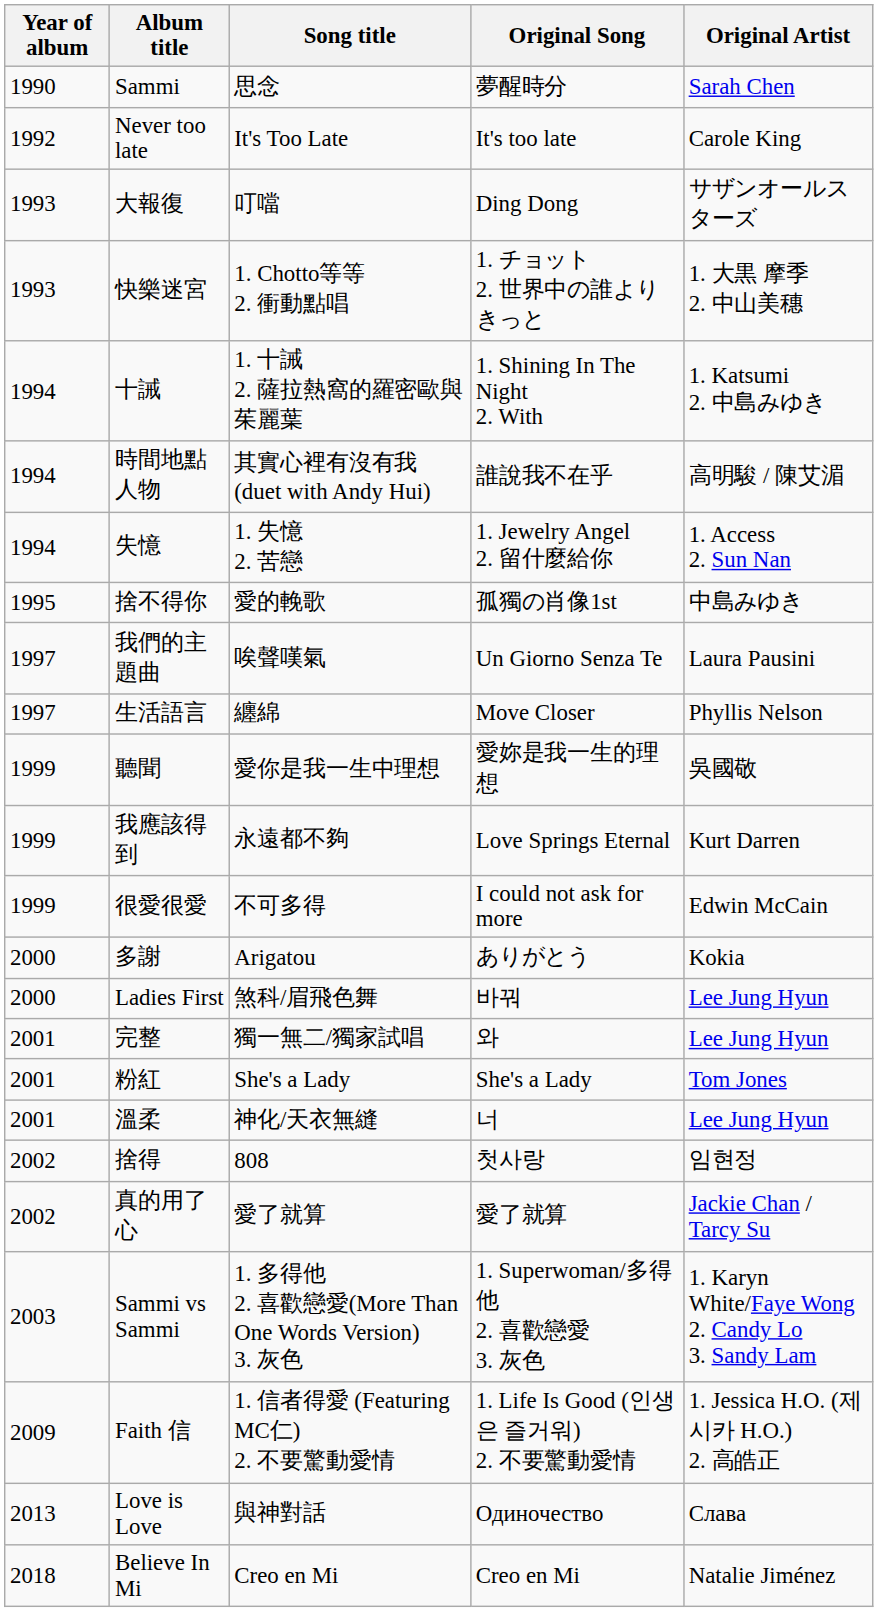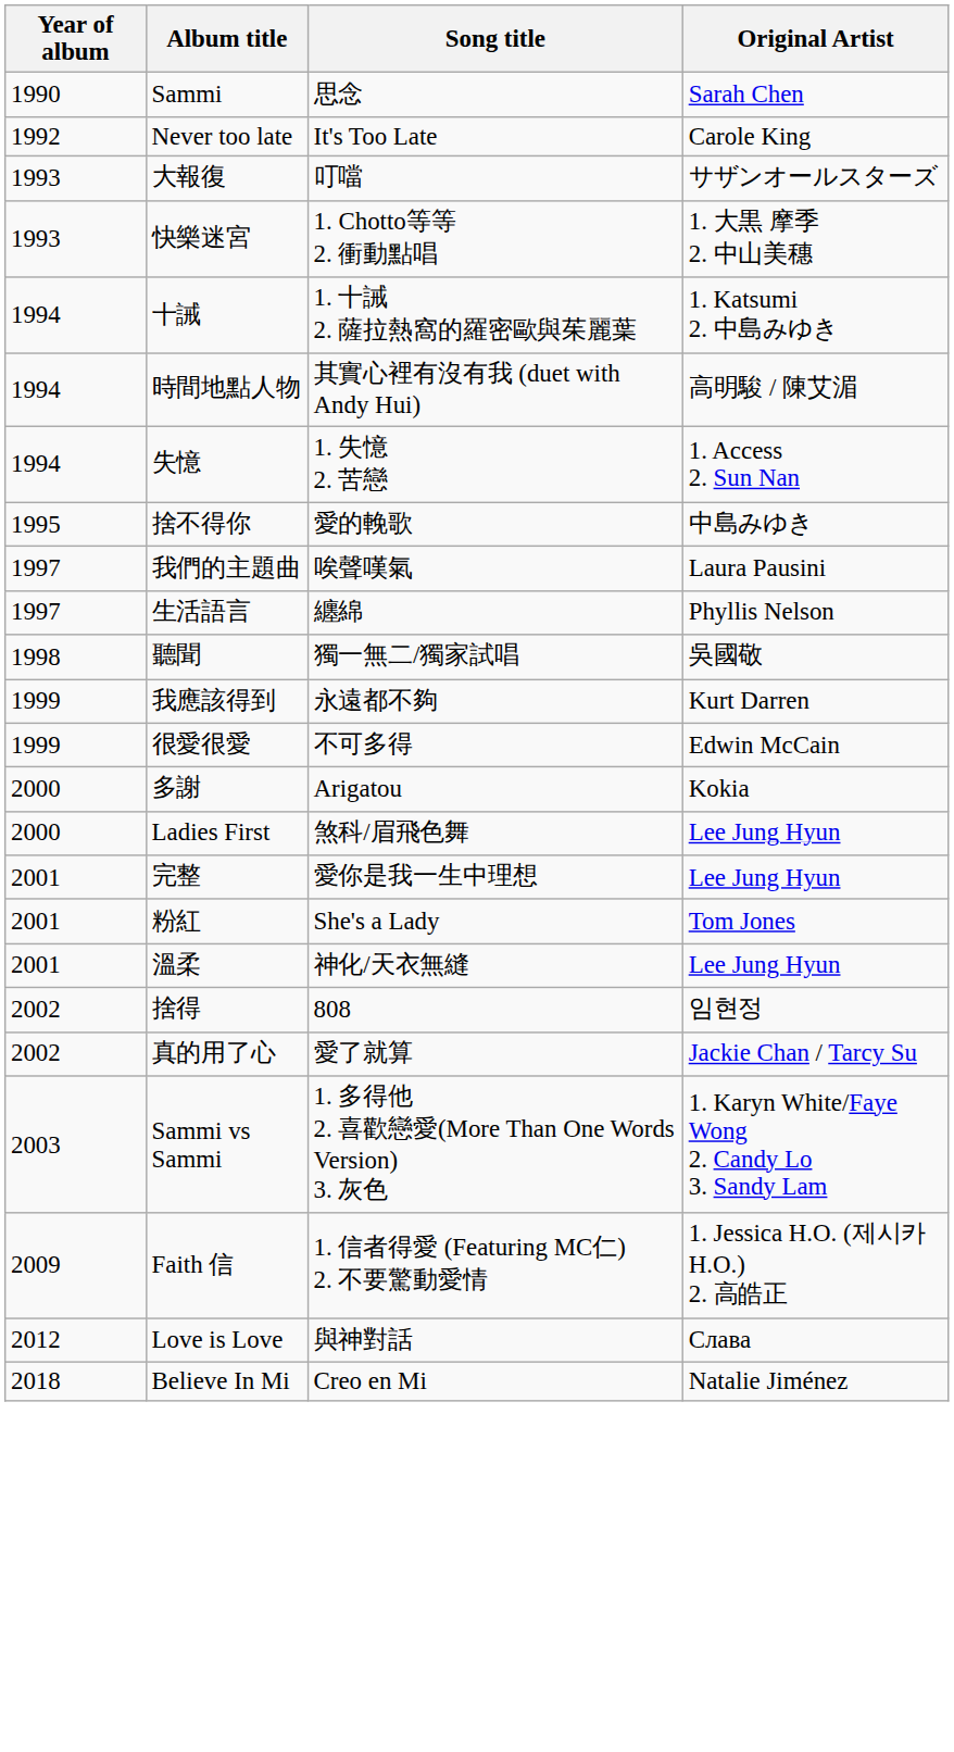- column: Original Song | 夢醒時分 | It's too late | Ding Dong | 1. チョット 2. 世界中の誰よりきっと | 1. Shining In The Night 2. With | 誰說我不在乎 | 1. Jewelry Angel 2. 留什麼給你 | 孤獨の肖像1st | Un Giorno Senza Te | Move Closer | 愛妳是我一生的理想 | Love Springs Eternal | I could not ask for more | ありがとう | 바꿔 | 와 | She's a Lady | 너 | 첫사랑 | 愛了就算 | 1. Superwoman/多得他 2. 喜歡戀愛 3. 灰色 | 1. Life Is Good (인생은 즐거워) 2. 不要驚動愛情 | Одиночество | Creo en Mi
聽聞 | Year of album: 1999 -> 1998
聽聞 | Song title: 愛你是我一生中理想 -> 獨一無二/獨家試唱
完整 | Song title: 獨一無二/獨家試唱 -> 愛你是我一生中理想
Love is Love | Year of album: 2013 -> 2012
